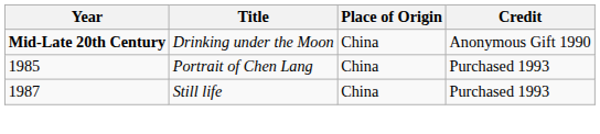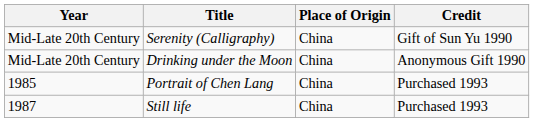+ row: Mid-Late 20th Century | Serenity (Calligraphy) | China | Gift of Sun Yu 1990
Drinking under the Moon | Year: bold -> normal
